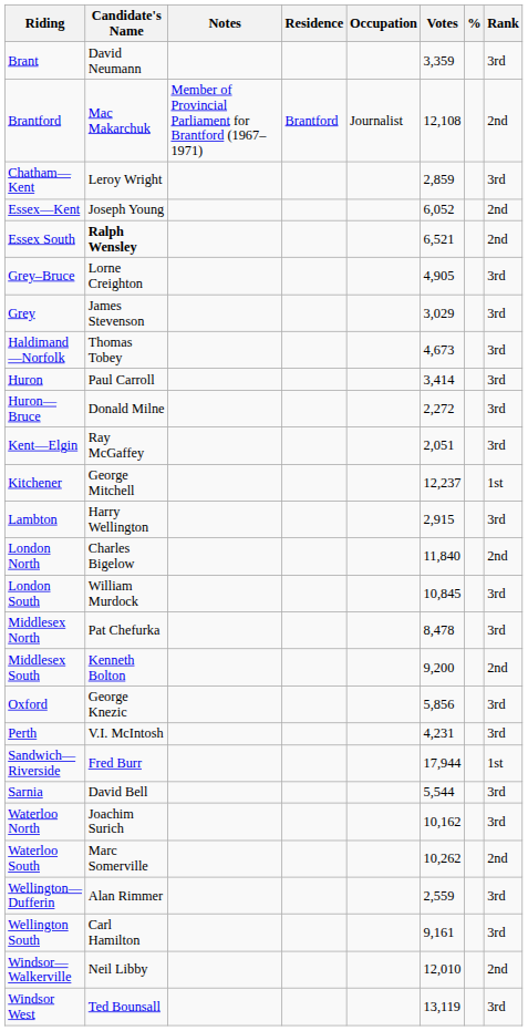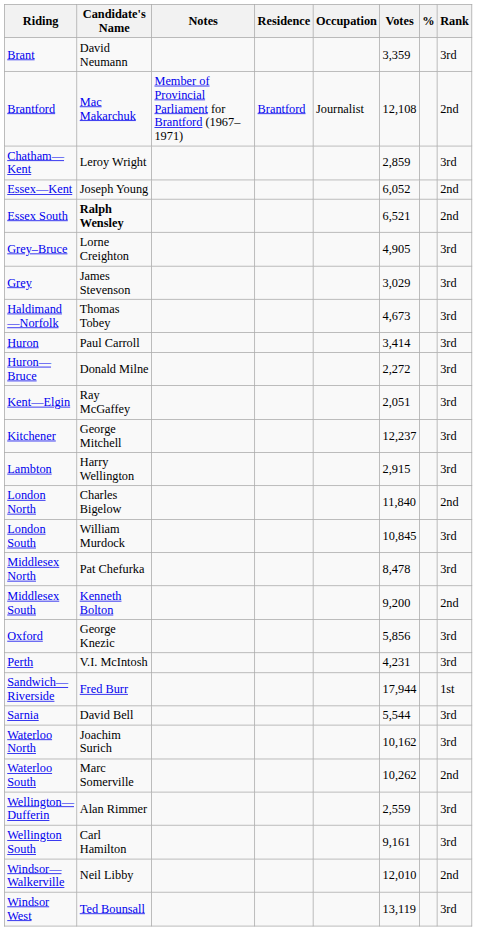Kitchener | Rank: 1st -> 3rd
